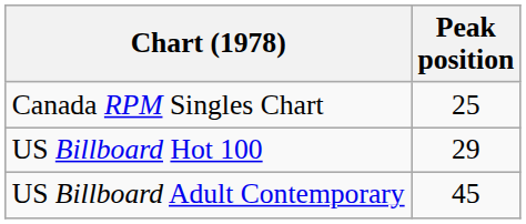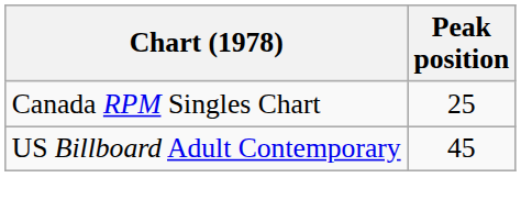- row: US Billboard Hot 100 | 29
